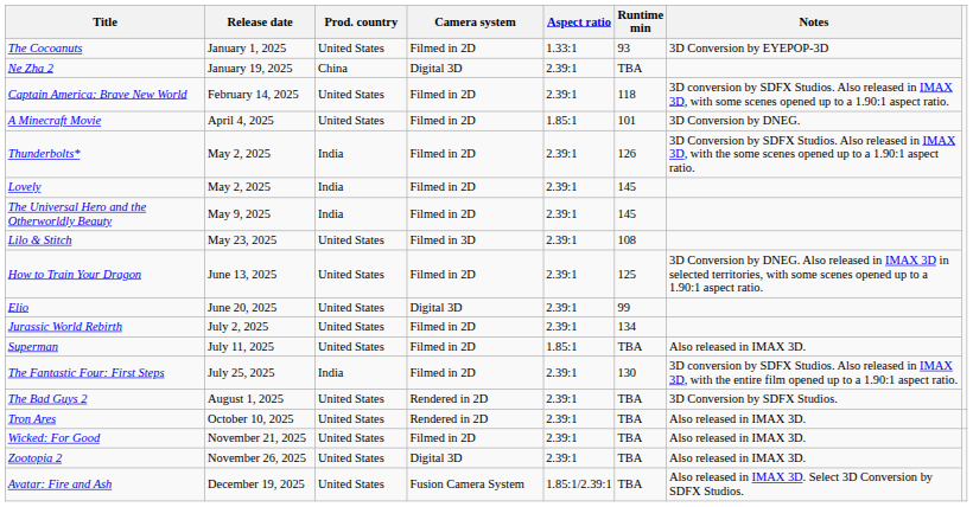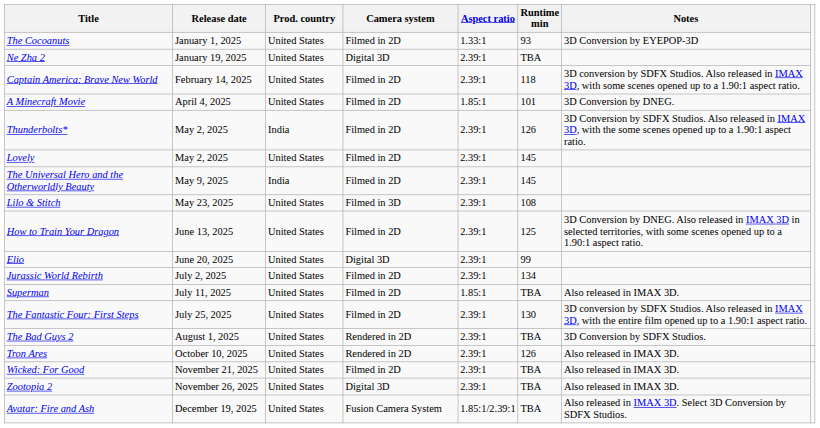Ne Zha 2 | Prod. country: China -> United States
Lovely | Prod. country: India -> United States
The Fantastic Four: First Steps | Prod. country: India -> United States
Tron Ares | Runtime min: TBA -> 126
